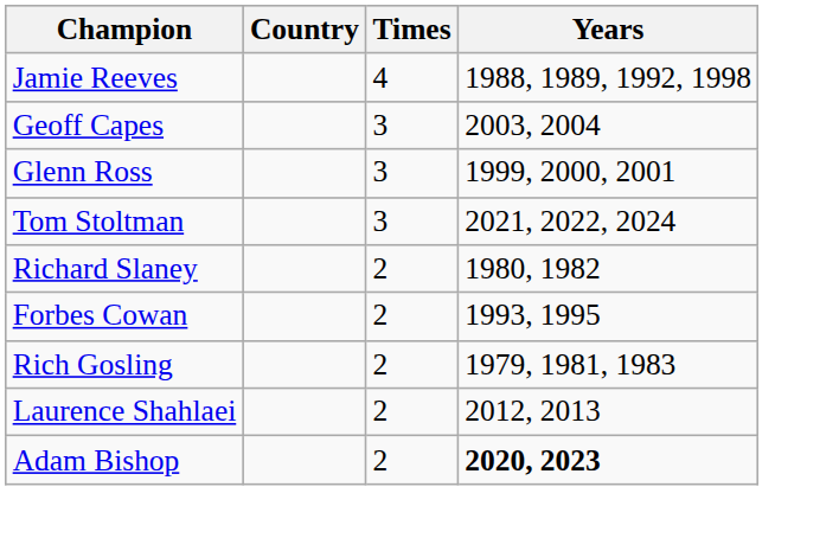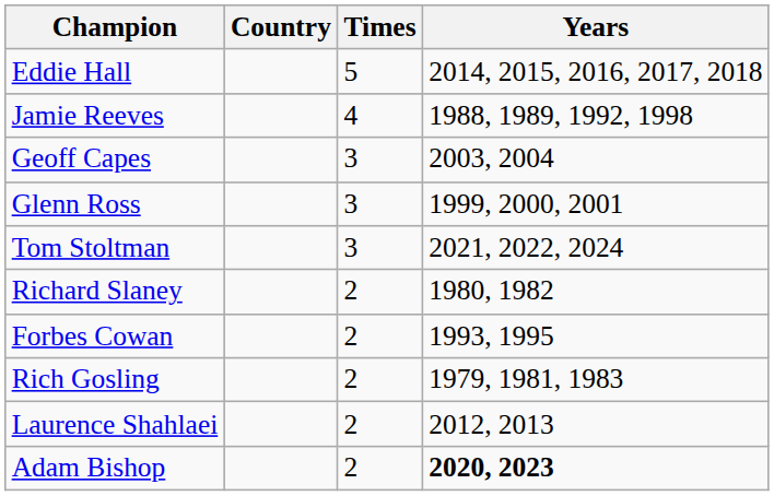+ row: Eddie Hall | 5 | 2014, 2015, 2016, 2017, 2018
